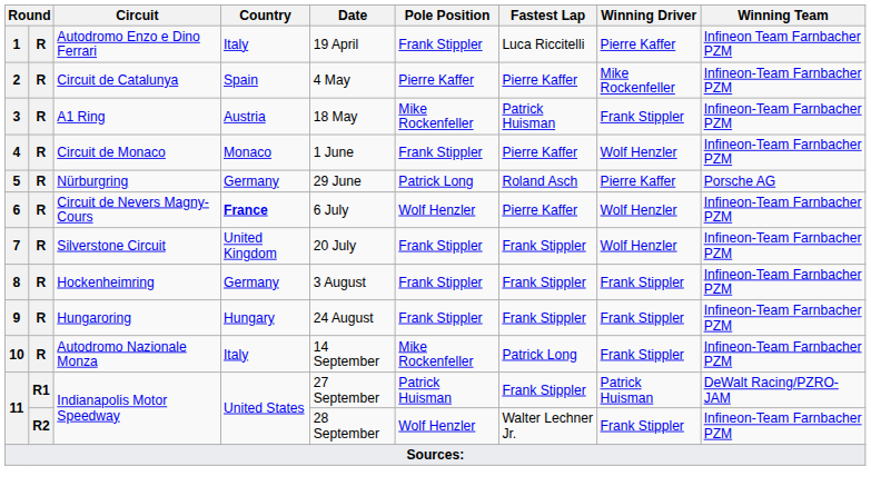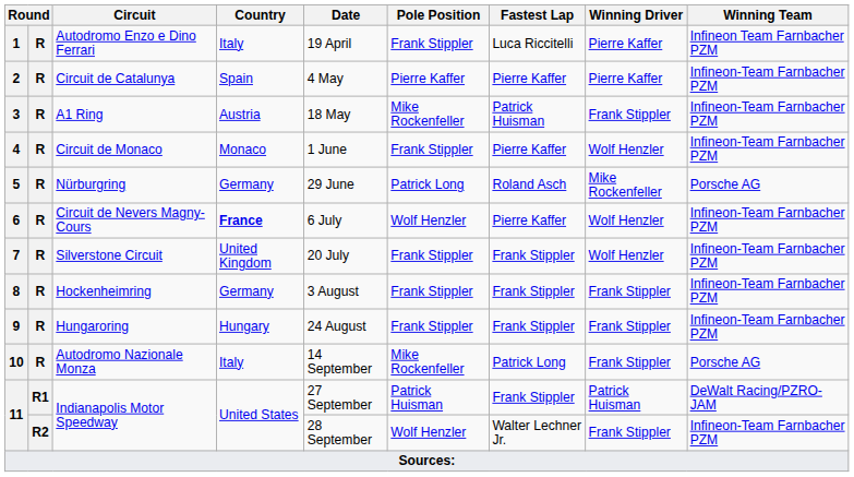2 | Winning Driver: Mike Rockenfeller -> Pierre Kaffer
5 | Winning Driver: Pierre Kaffer -> Mike Rockenfeller
10 | Winning Team: Infineon-Team Farnbacher PZM -> Porsche AG
